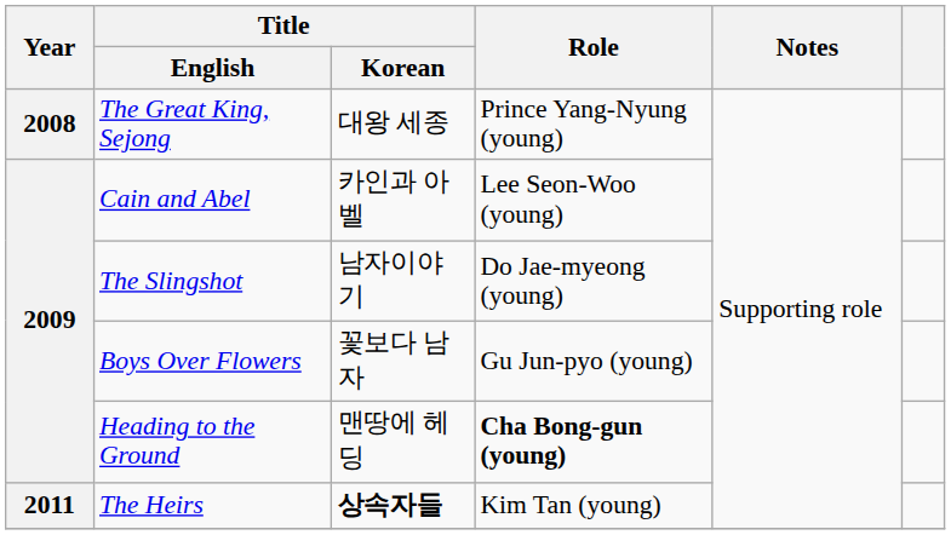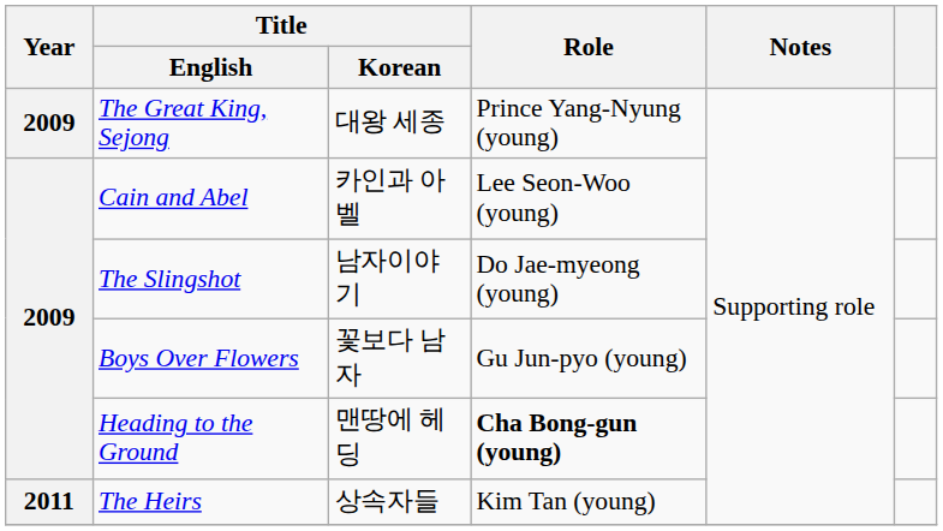The Great King, Sejong | Year: 2008 -> 2009
The Heirs | Title / Korean: bold -> normal
